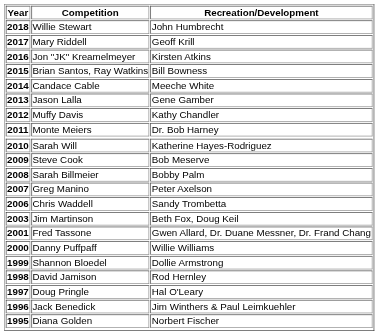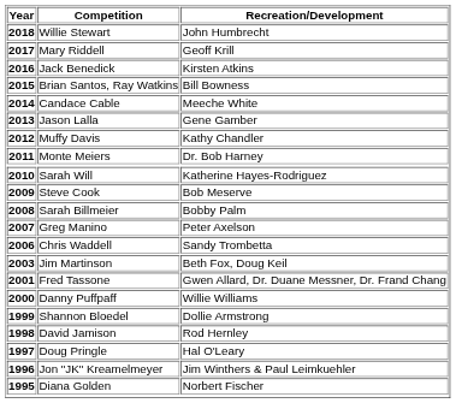2016 | Competition: Jon "JK" Kreamelmeyer -> Jack Benedick
1996 | Competition: Jack Benedick -> Jon "JK" Kreamelmeyer
